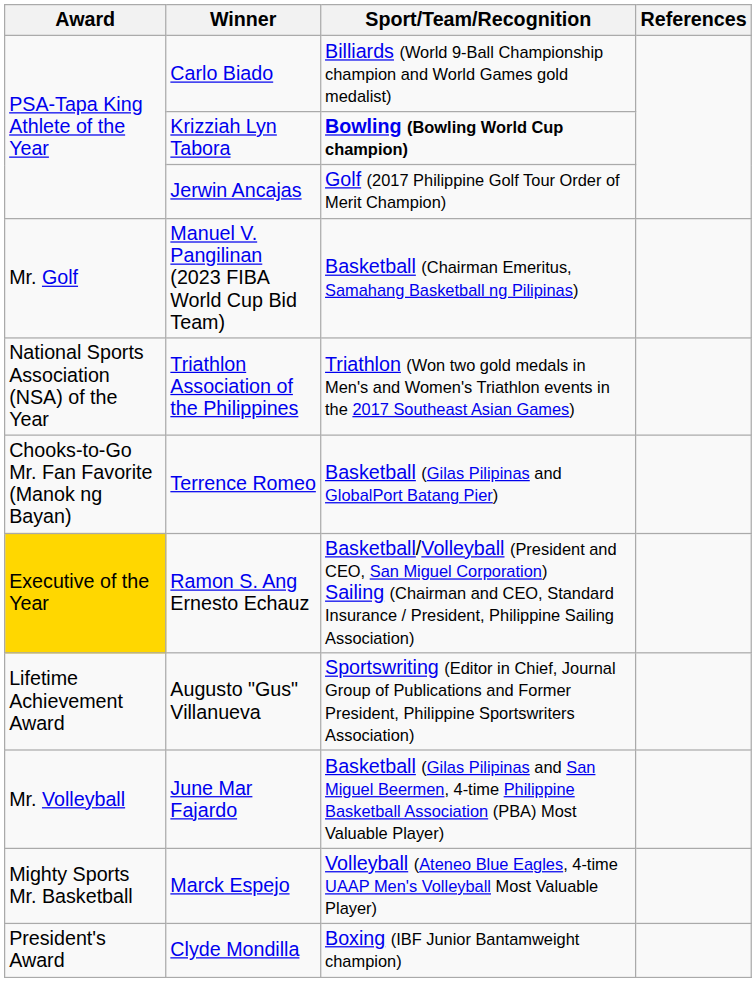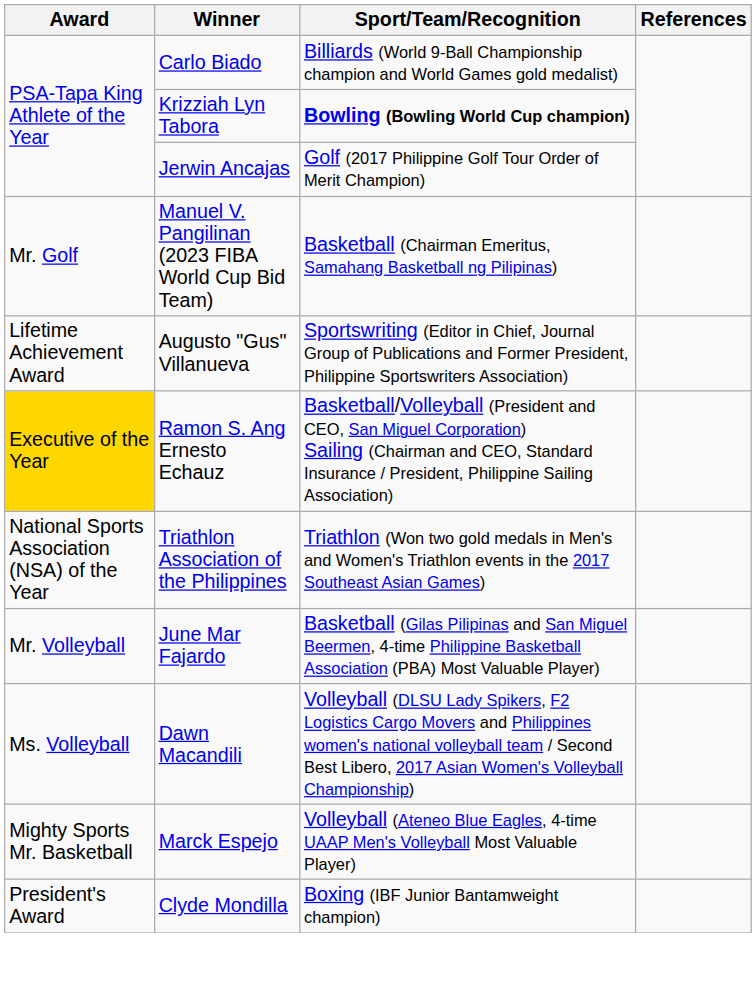rows swapped: Augusto "Gus" Villanueva <-> Triathlon Association of the Philippines
- row: Chooks-to-Go Mr. Fan Favorite (Manok ng Bayan) | Terrence Romeo | Basketball (Gilas Pilipinas and GlobalPort Batang Pier)
+ row: Ms. Volleyball | Dawn Macandili | Volleyball (DLSU Lady Spikers, F2 Logistics Cargo Movers and Philippines women's national volleyball team / Second Best Libero, 2017 Asian Women's Volleyball Championship)
